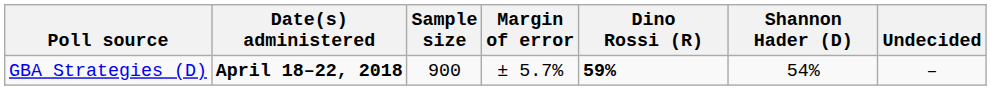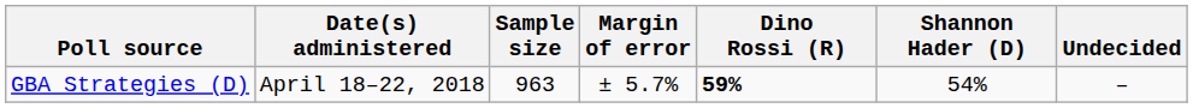GBA Strategies (D) | Date(s) administered: bold -> normal
GBA Strategies (D) | Sample size: 900 -> 963
